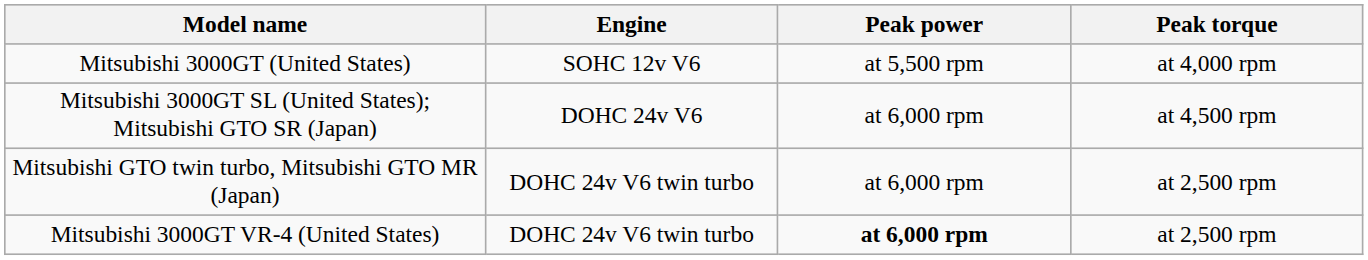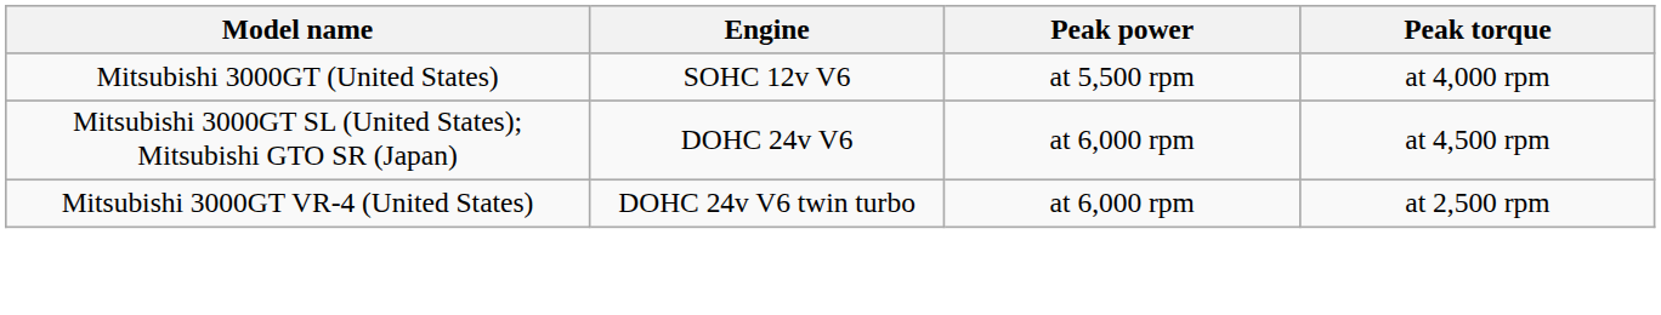- row: Mitsubishi GTO twin turbo, Mitsubishi GTO MR (Japan) | DOHC 24v V6 twin turbo | at 6,000 rpm | at 2,500 rpm
Mitsubishi 3000GT VR-4 (United States) | Peak power: bold -> normal
